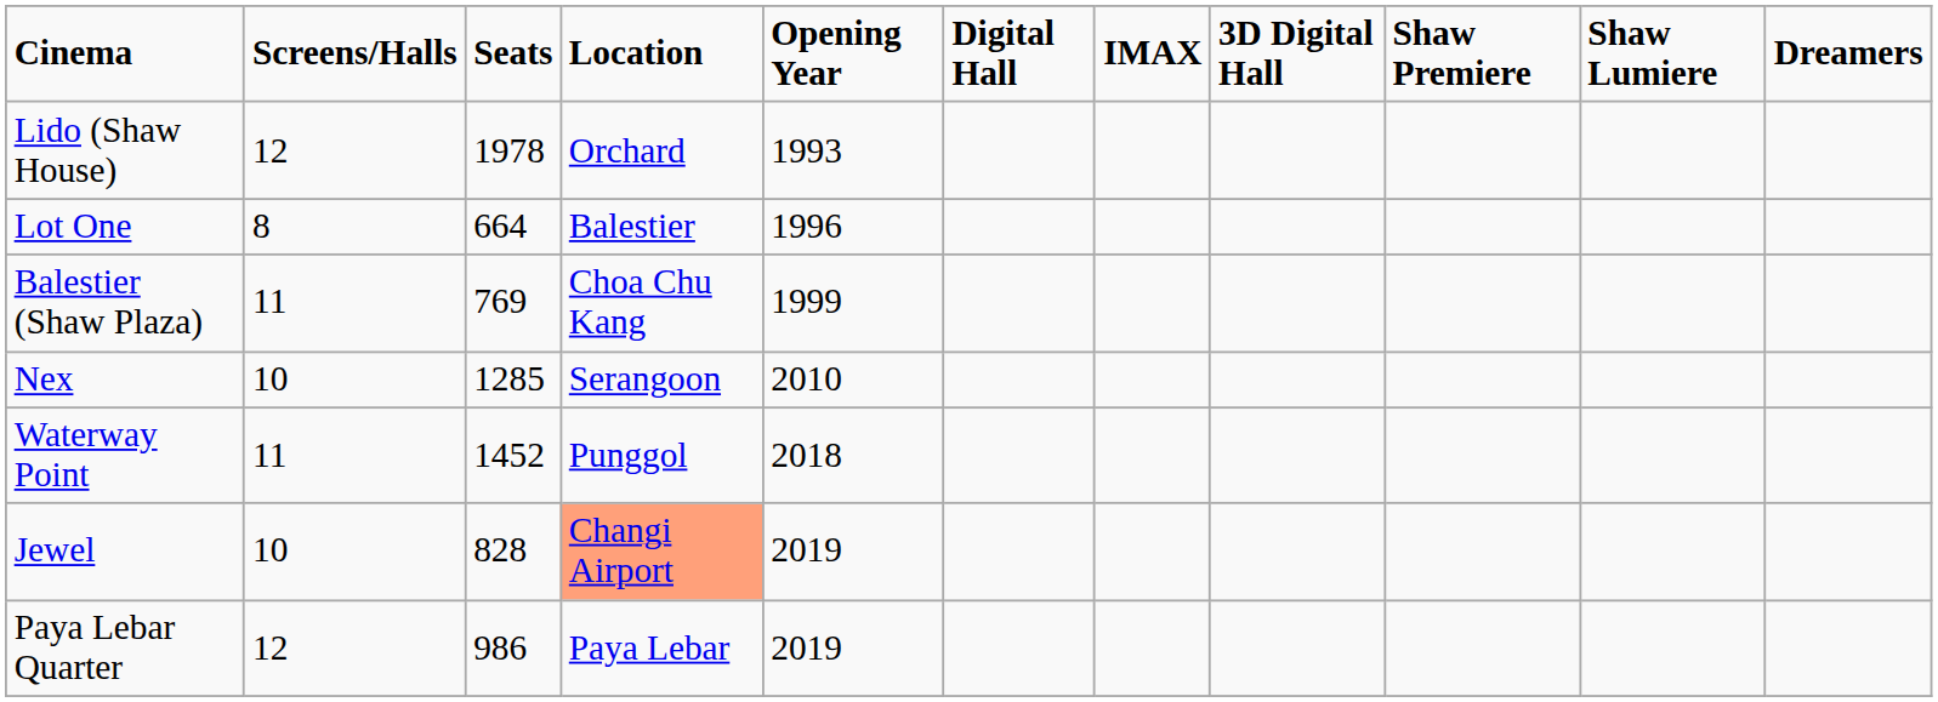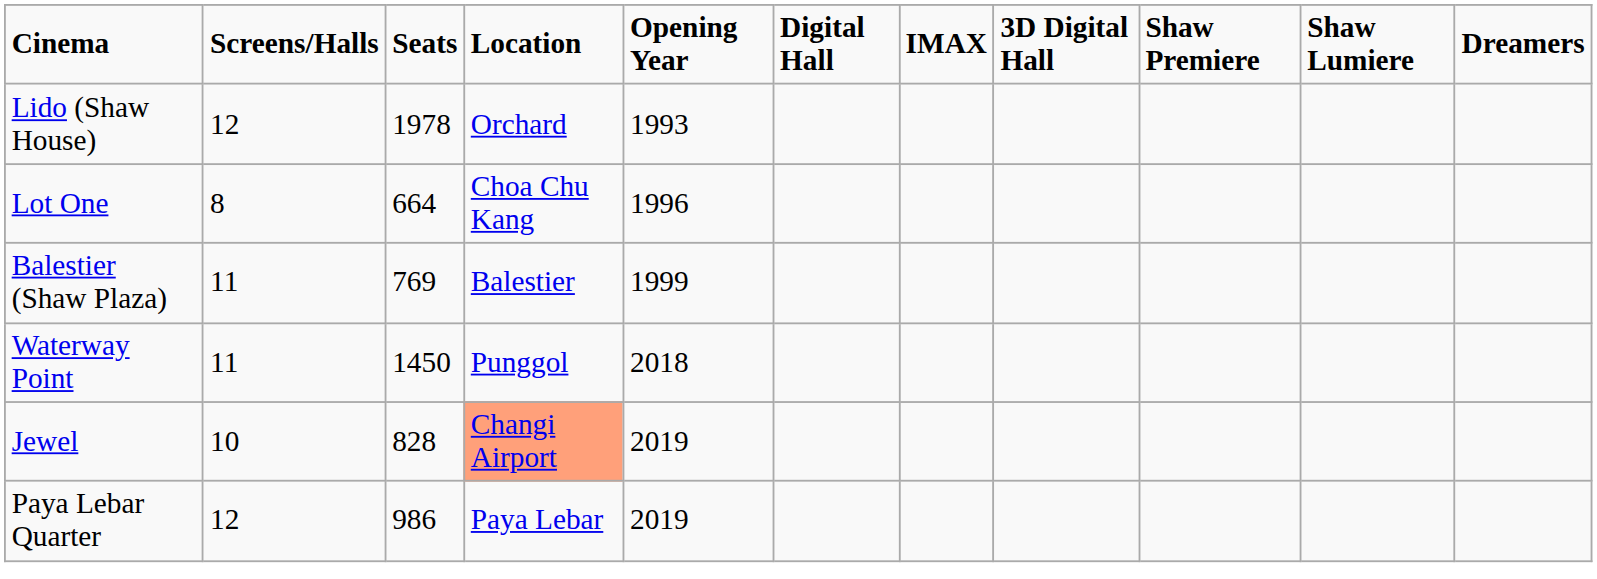Lot One | Location: Balestier -> Choa Chu Kang
Balestier (Shaw Plaza) | Location: Choa Chu Kang -> Balestier
- row: Nex | 10 | 1285 | Serangoon | 2010
Waterway Point | Seats: 1452 -> 1450
